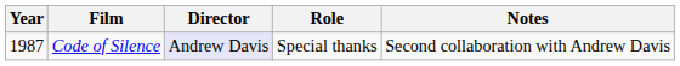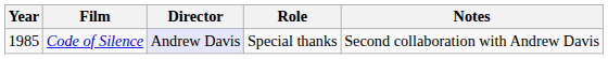Code of Silence | Year: 1987 -> 1985
